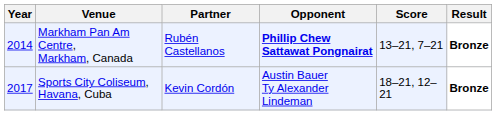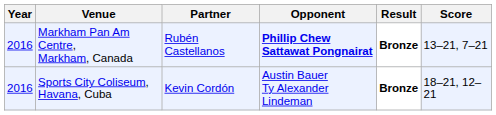columns swapped: Score <-> Result
Markham Pan Am Centre, Markham, Canada | Year: 2014 -> 2016
Sports City Coliseum, Havana, Cuba | Year: 2017 -> 2016
